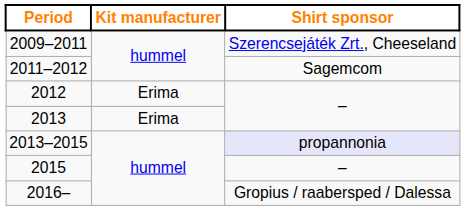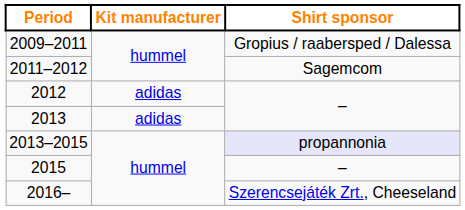2009–2011 | Shirt sponsor: Szerencsejáték Zrt., Cheeseland -> Gropius / raabersped / Dalessa
2012 | Kit manufacturer: Erima -> adidas
2013 | Kit manufacturer: Erima -> adidas
2016– | Shirt sponsor: Gropius / raabersped / Dalessa -> Szerencsejáték Zrt., Cheeseland
